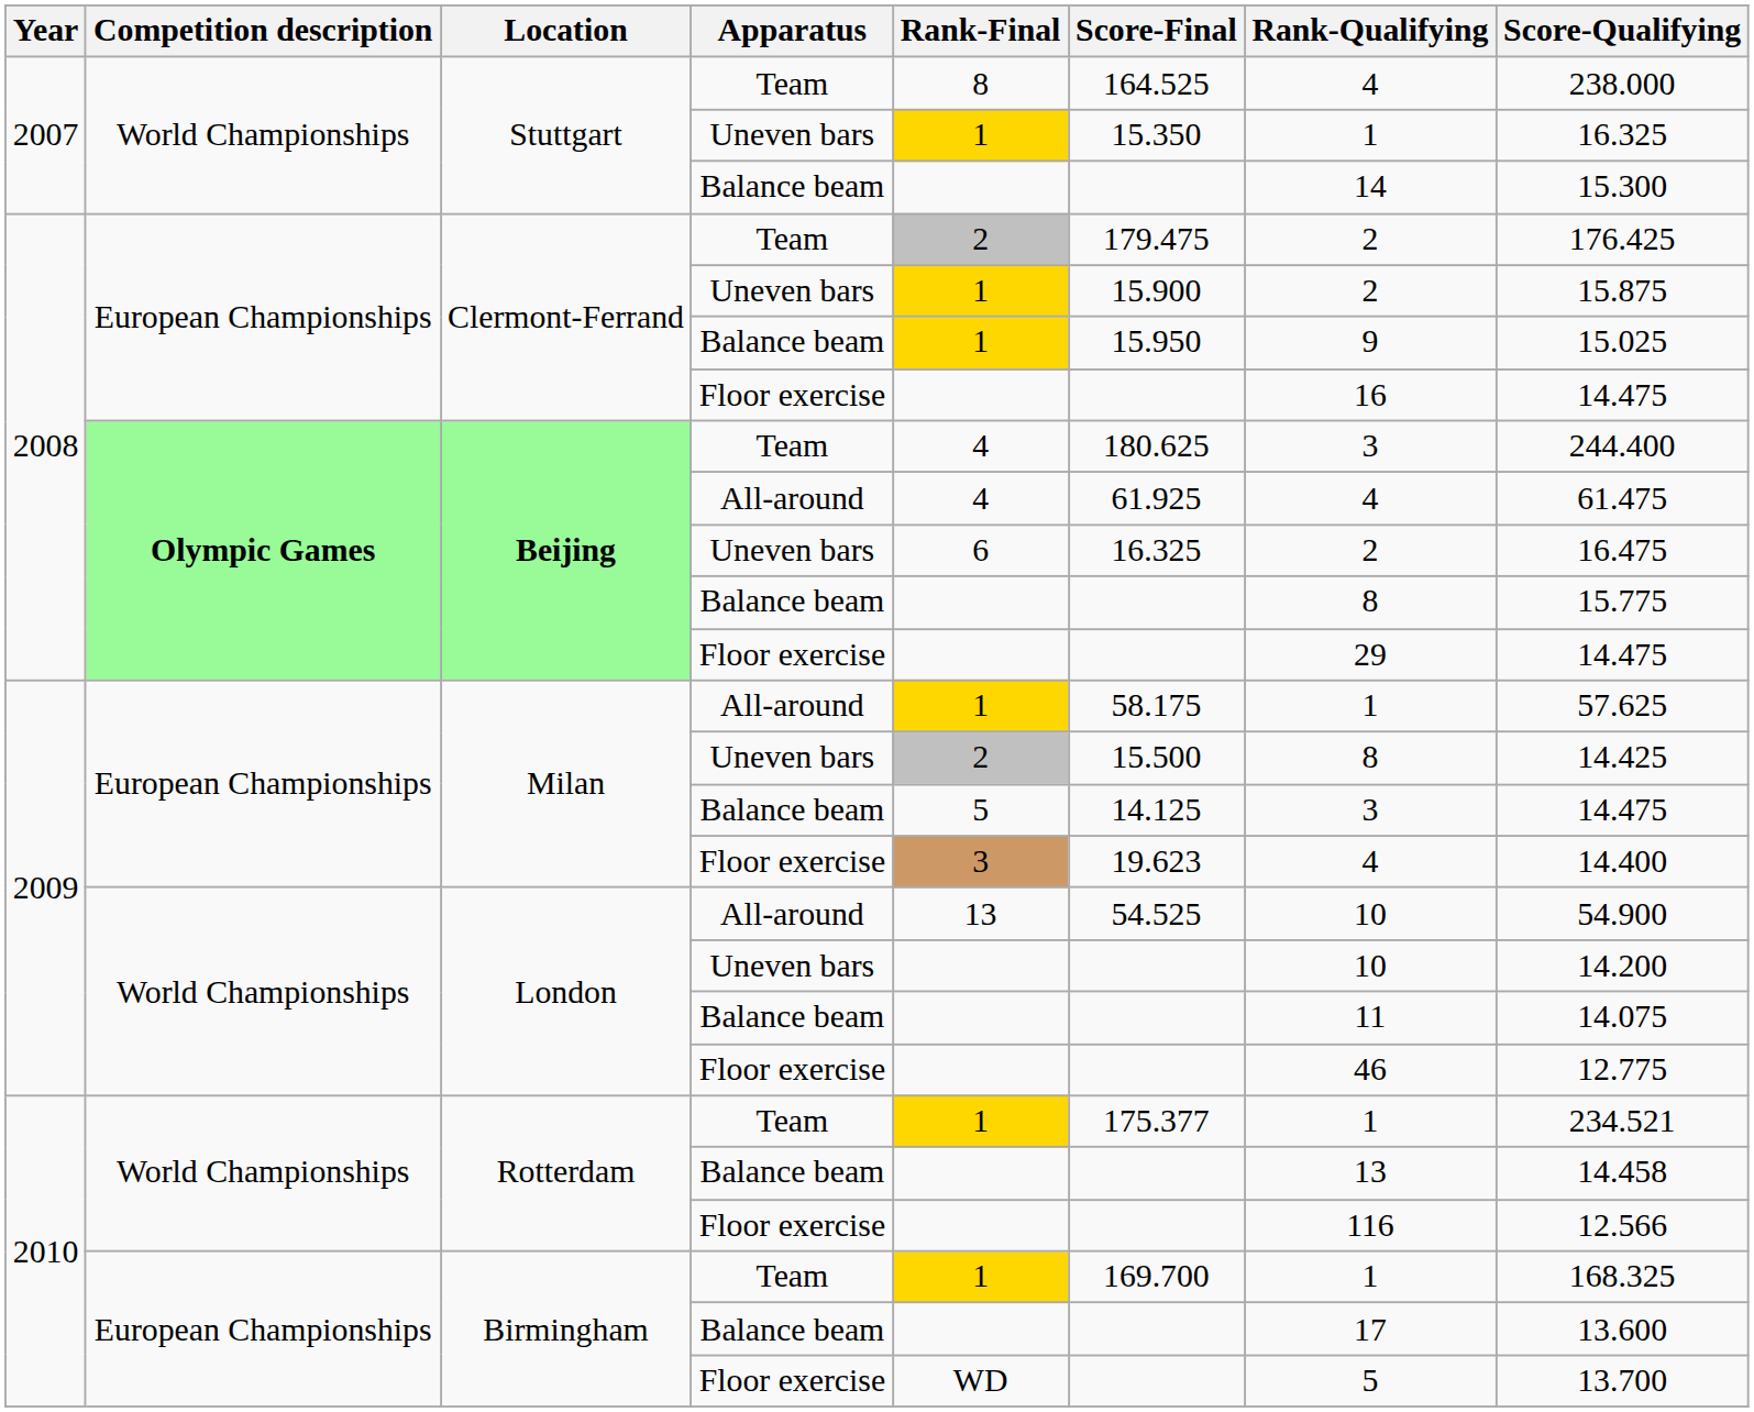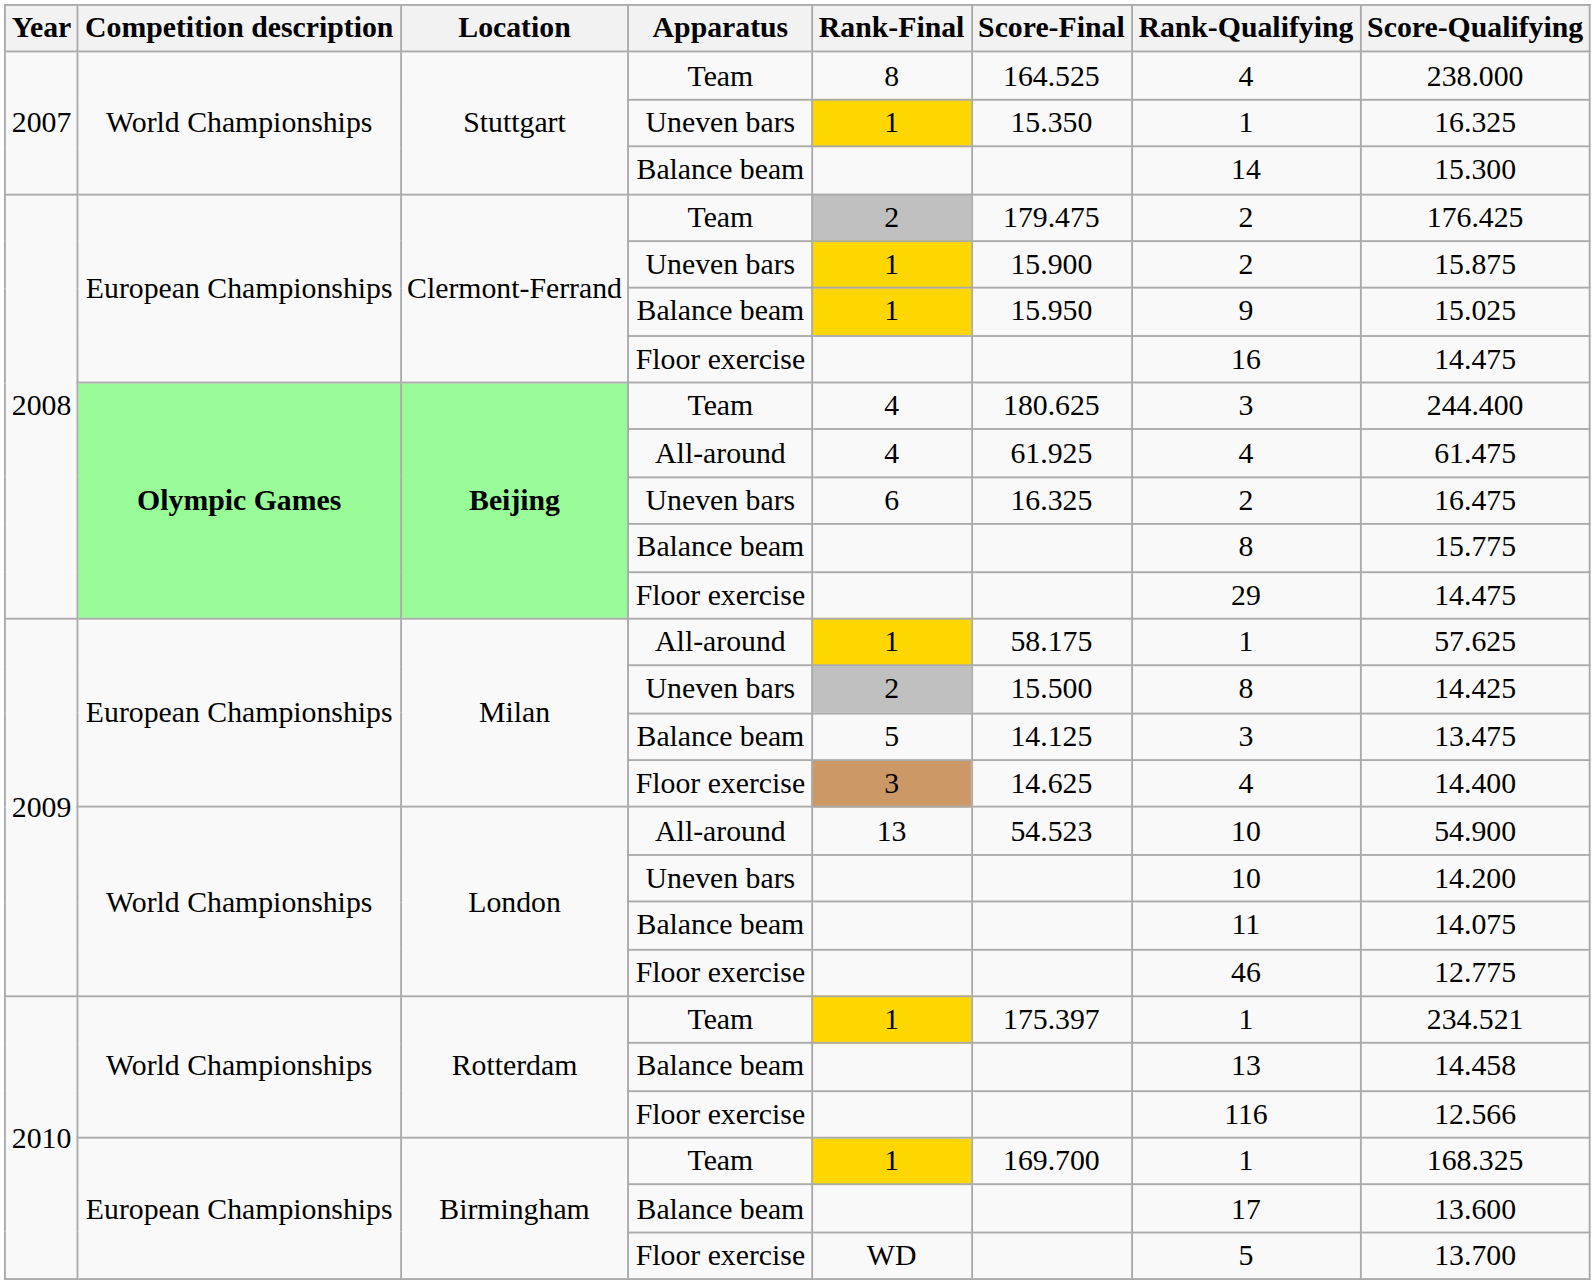Milan / Balance beam | Score-Qualifying: 14.475 -> 13.475
Milan / Floor exercise | Score-Final: 19.623 -> 14.625
London / All-around | Score-Final: 54.525 -> 54.523
Rotterdam / Team | Score-Final: 175.377 -> 175.397
